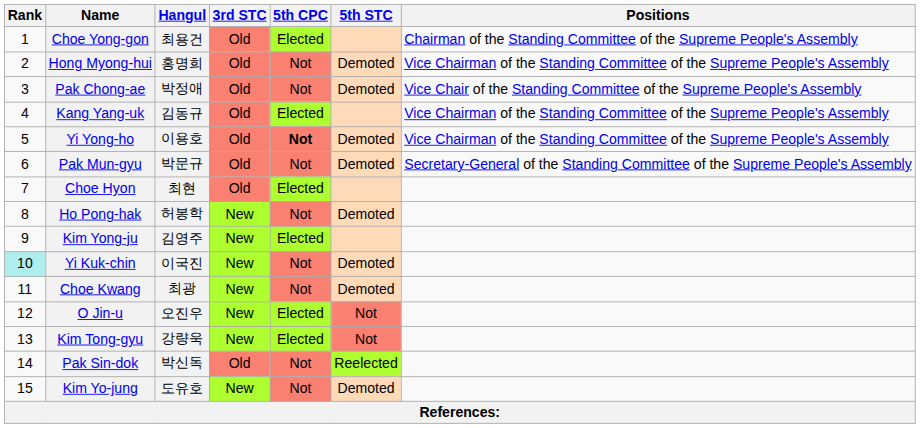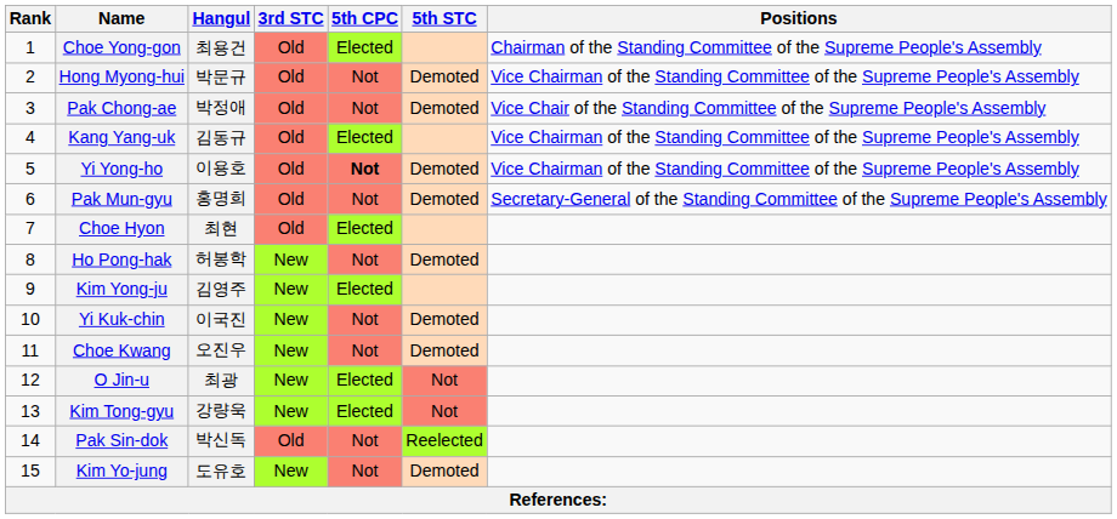Hong Myong-hui | Hangul: 홍명희 -> 박문규
Pak Mun-gyu | Hangul: 박문규 -> 홍명희
Yi Kuk-chin | Rank: paleturquoise background -> no background
Choe Kwang | Hangul: 최광 -> 오진우
O Jin-u | Hangul: 오진우 -> 최광
